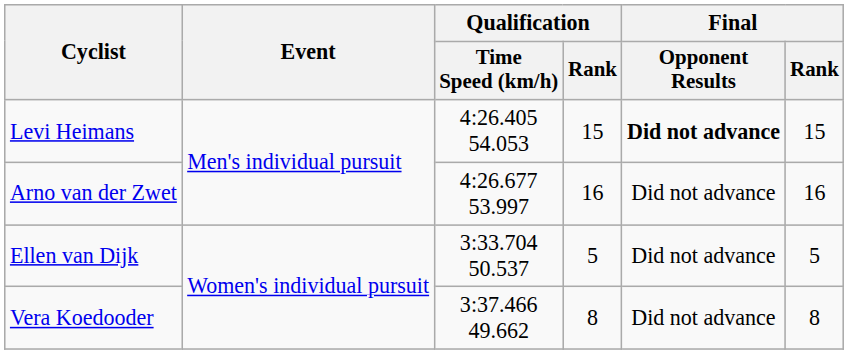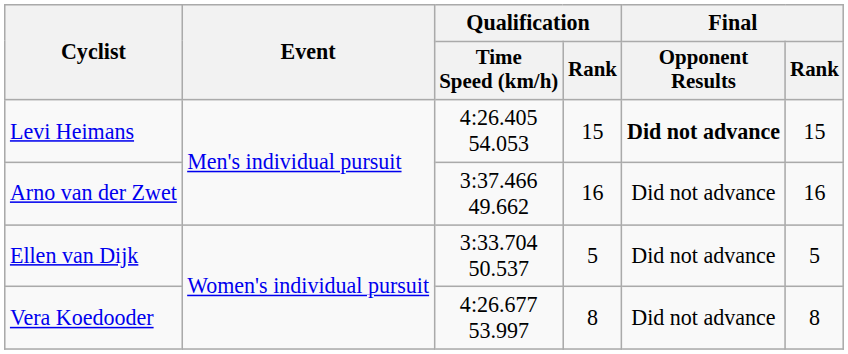Arno van der Zwet | Qualification / Time Speed (km/h): 4:26.677 53.997 -> 3:37.466 49.662
Vera Koedooder | Qualification / Time Speed (km/h): 3:37.466 49.662 -> 4:26.677 53.997
